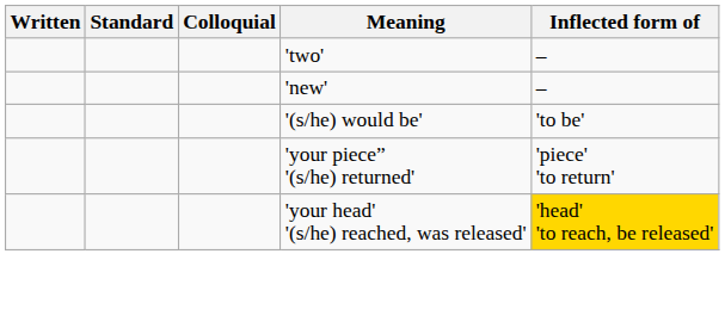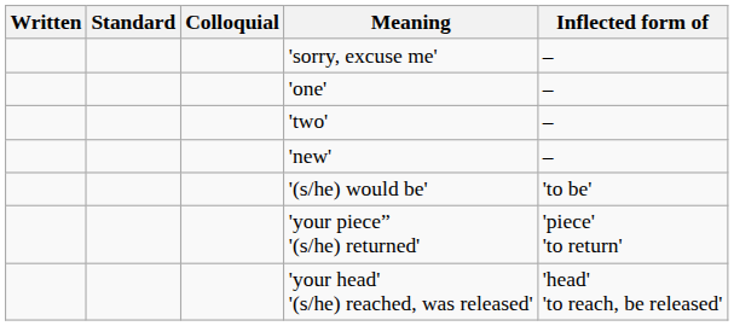+ row: 'sorry, excuse me' | –
+ row: 'one' | –
'your head' '(s/he) reached, was released' | Inflected form of: gold background -> no background
